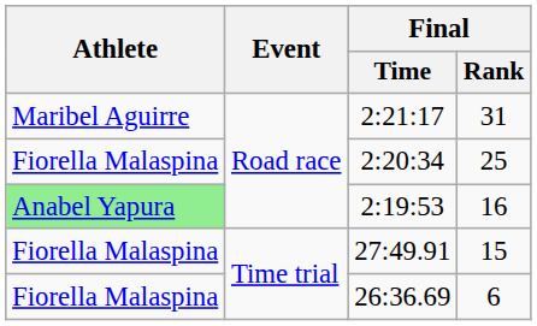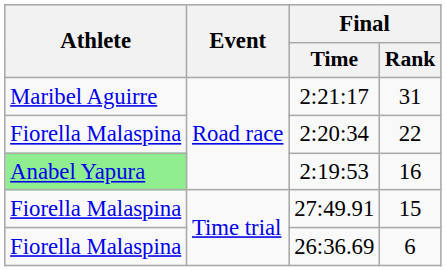2:20:34 | Final / Rank: 25 -> 22
